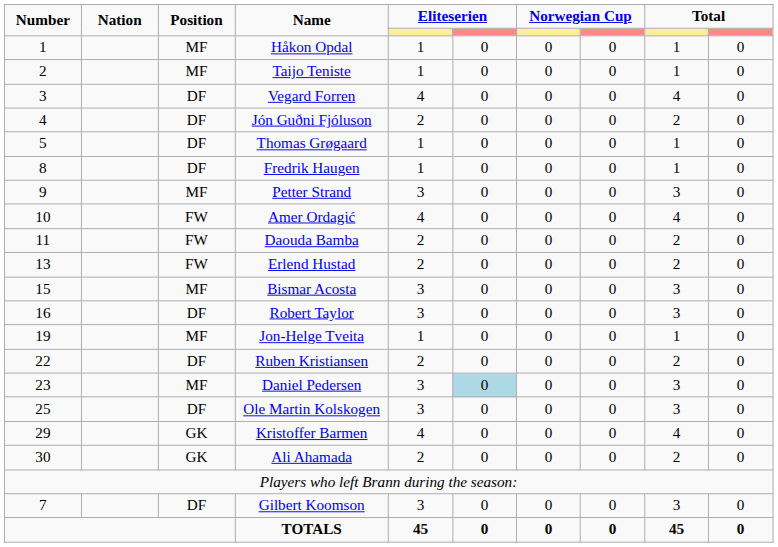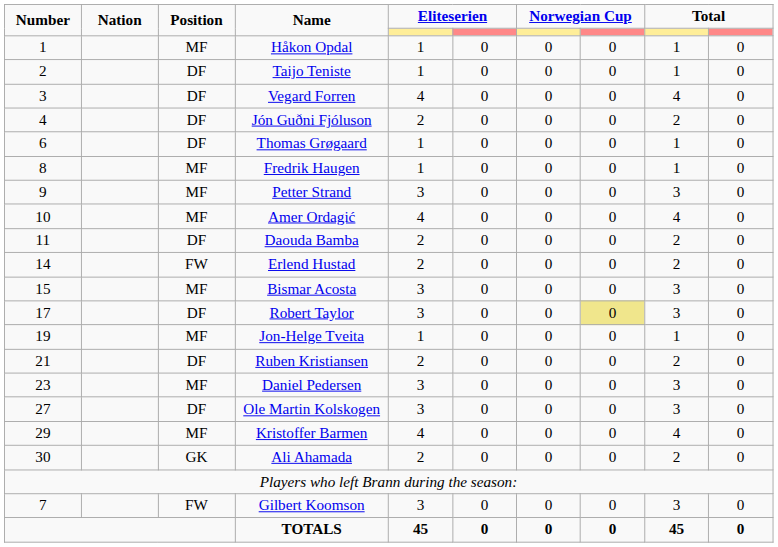Taijo Teniste | Position: MF -> DF
Thomas Grøgaard | Number: 5 -> 6
Fredrik Haugen | Position: DF -> MF
Amer Ordagić | Position: FW -> MF
Daouda Bamba | Position: FW -> DF
Erlend Hustad | Number: 13 -> 14
Robert Taylor | Number: 16 -> 17
Robert Taylor | column 8: no background -> khaki background
Ruben Kristiansen | Number: 22 -> 21
Daniel Pedersen | column 6: lightblue background -> no background
Ole Martin Kolskogen | Number: 25 -> 27
Kristoffer Barmen | Position: GK -> MF
Gilbert Koomson | Position: DF -> FW
